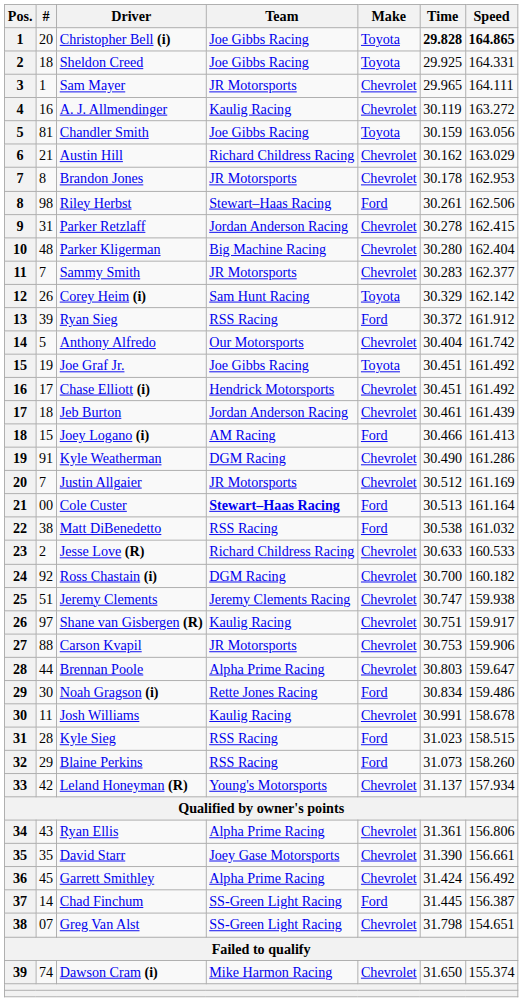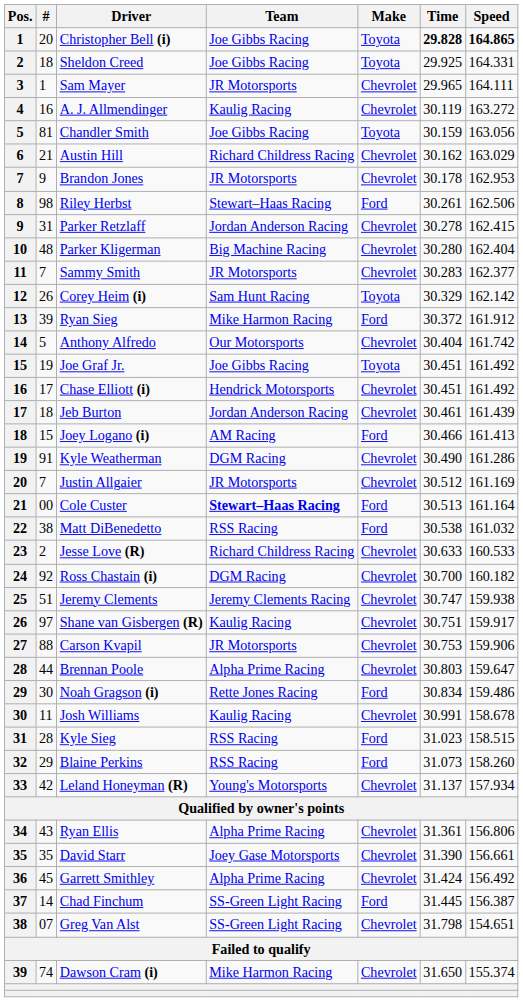Brandon Jones | #: 8 -> 9
Ryan Sieg | Team: RSS Racing -> Mike Harmon Racing
